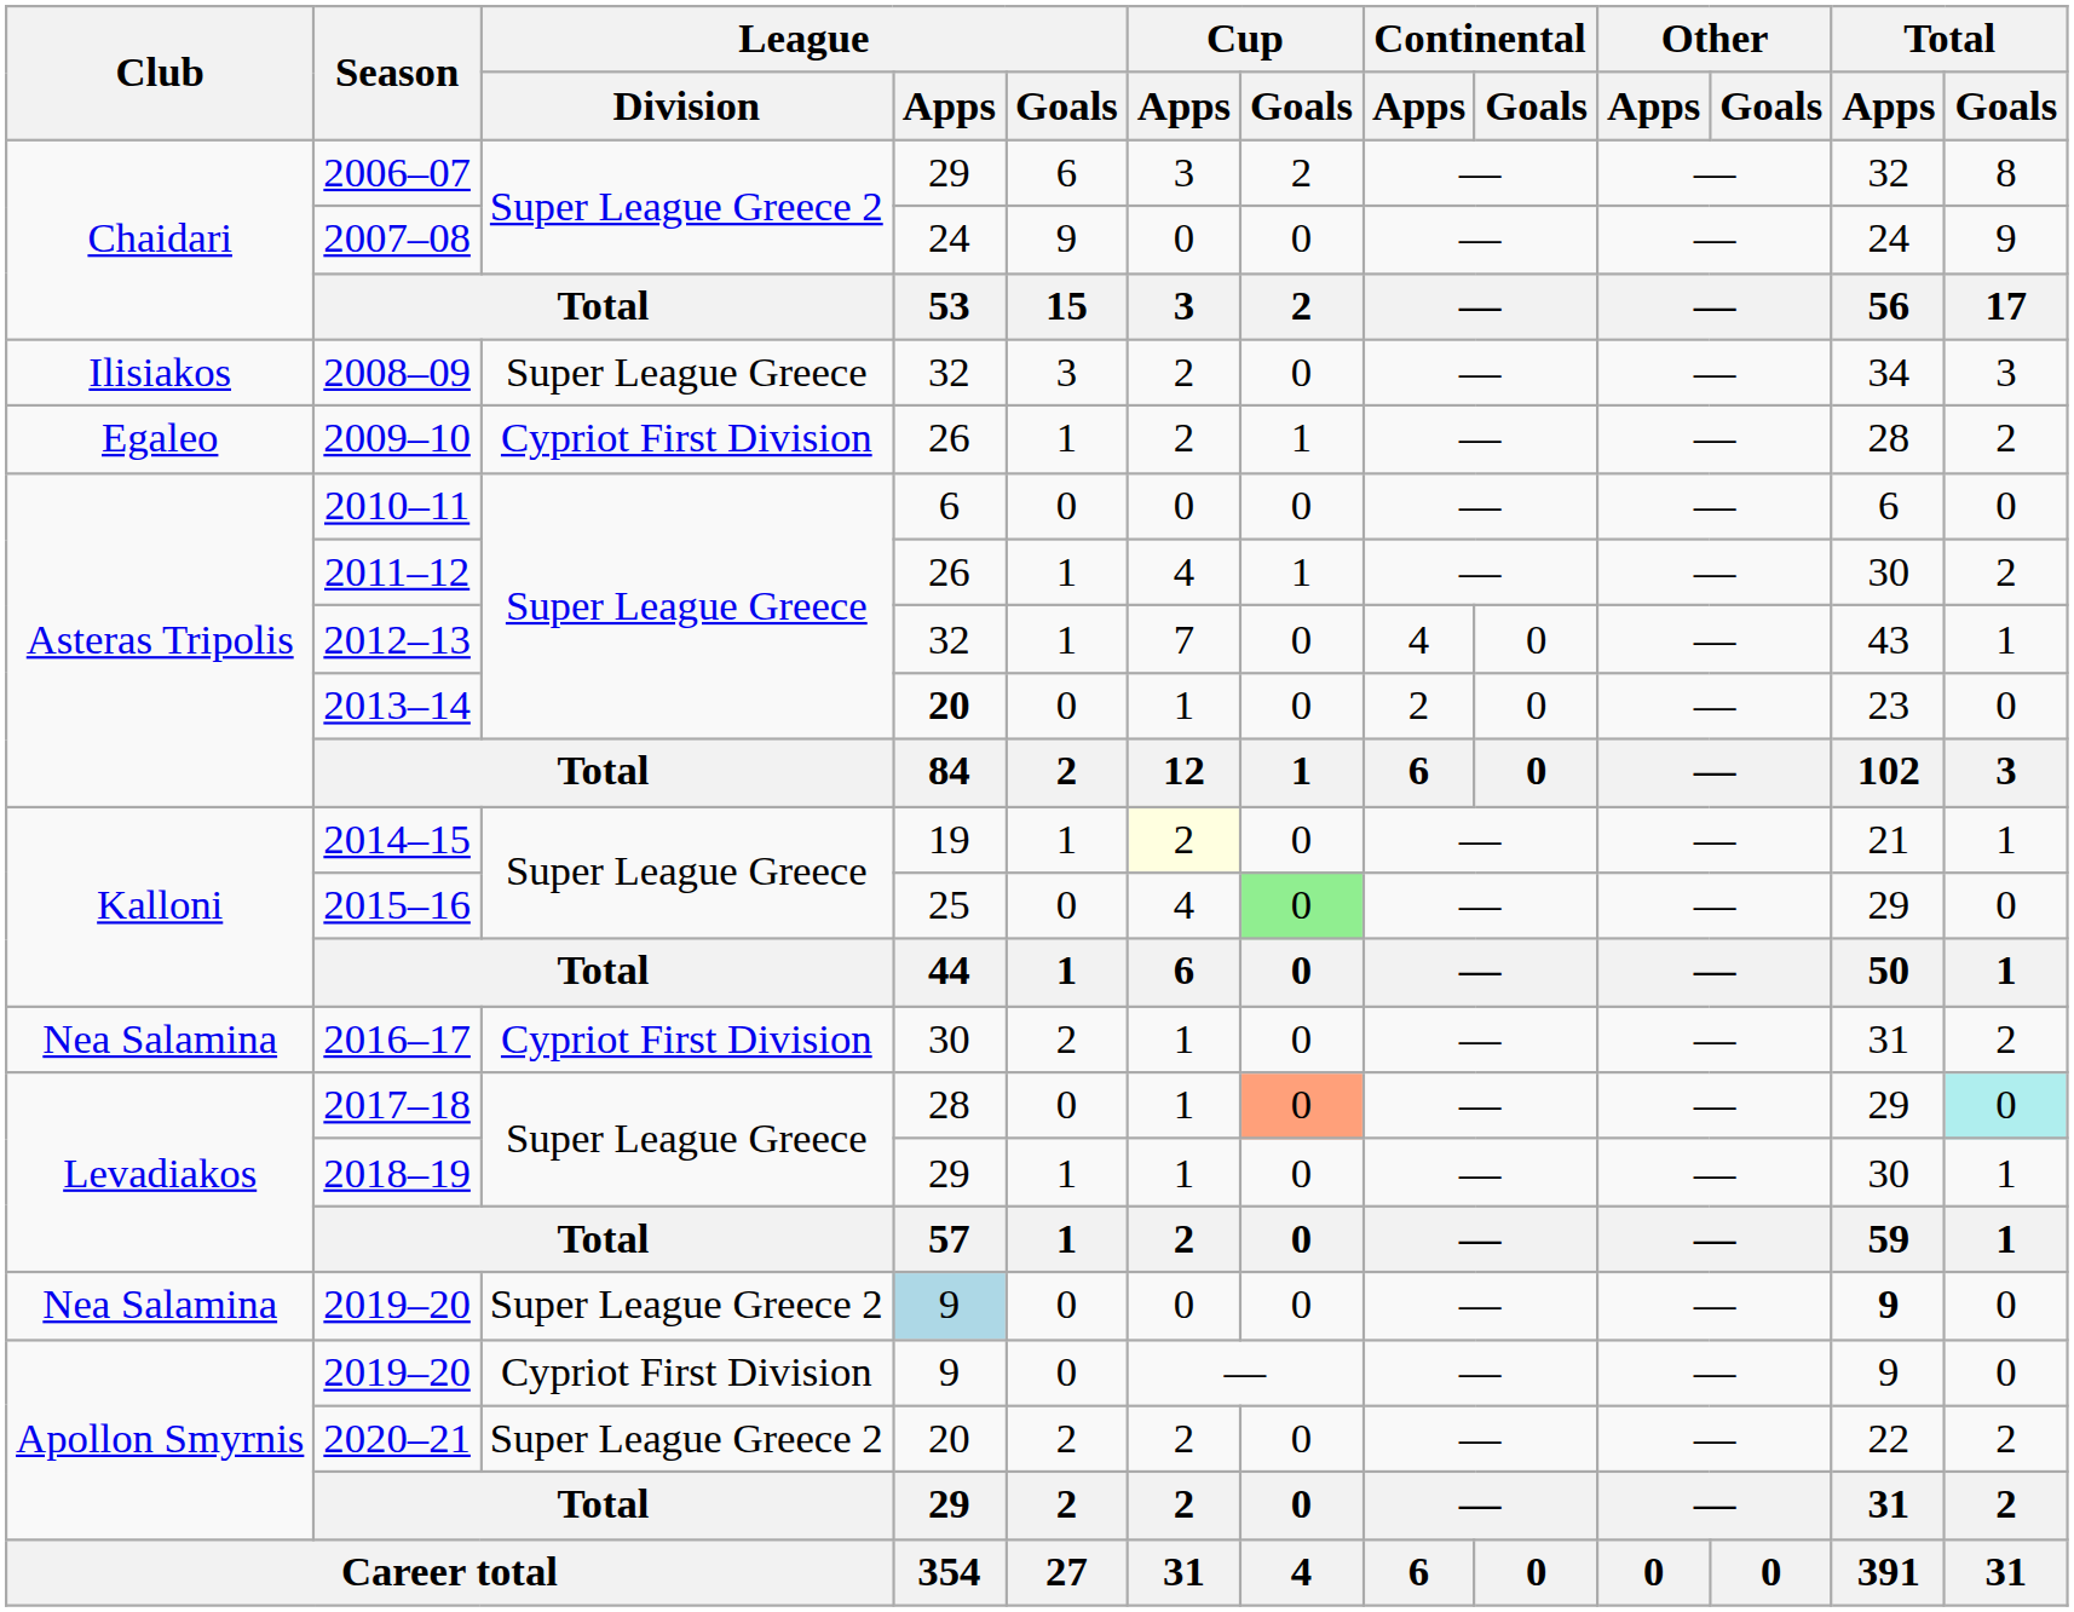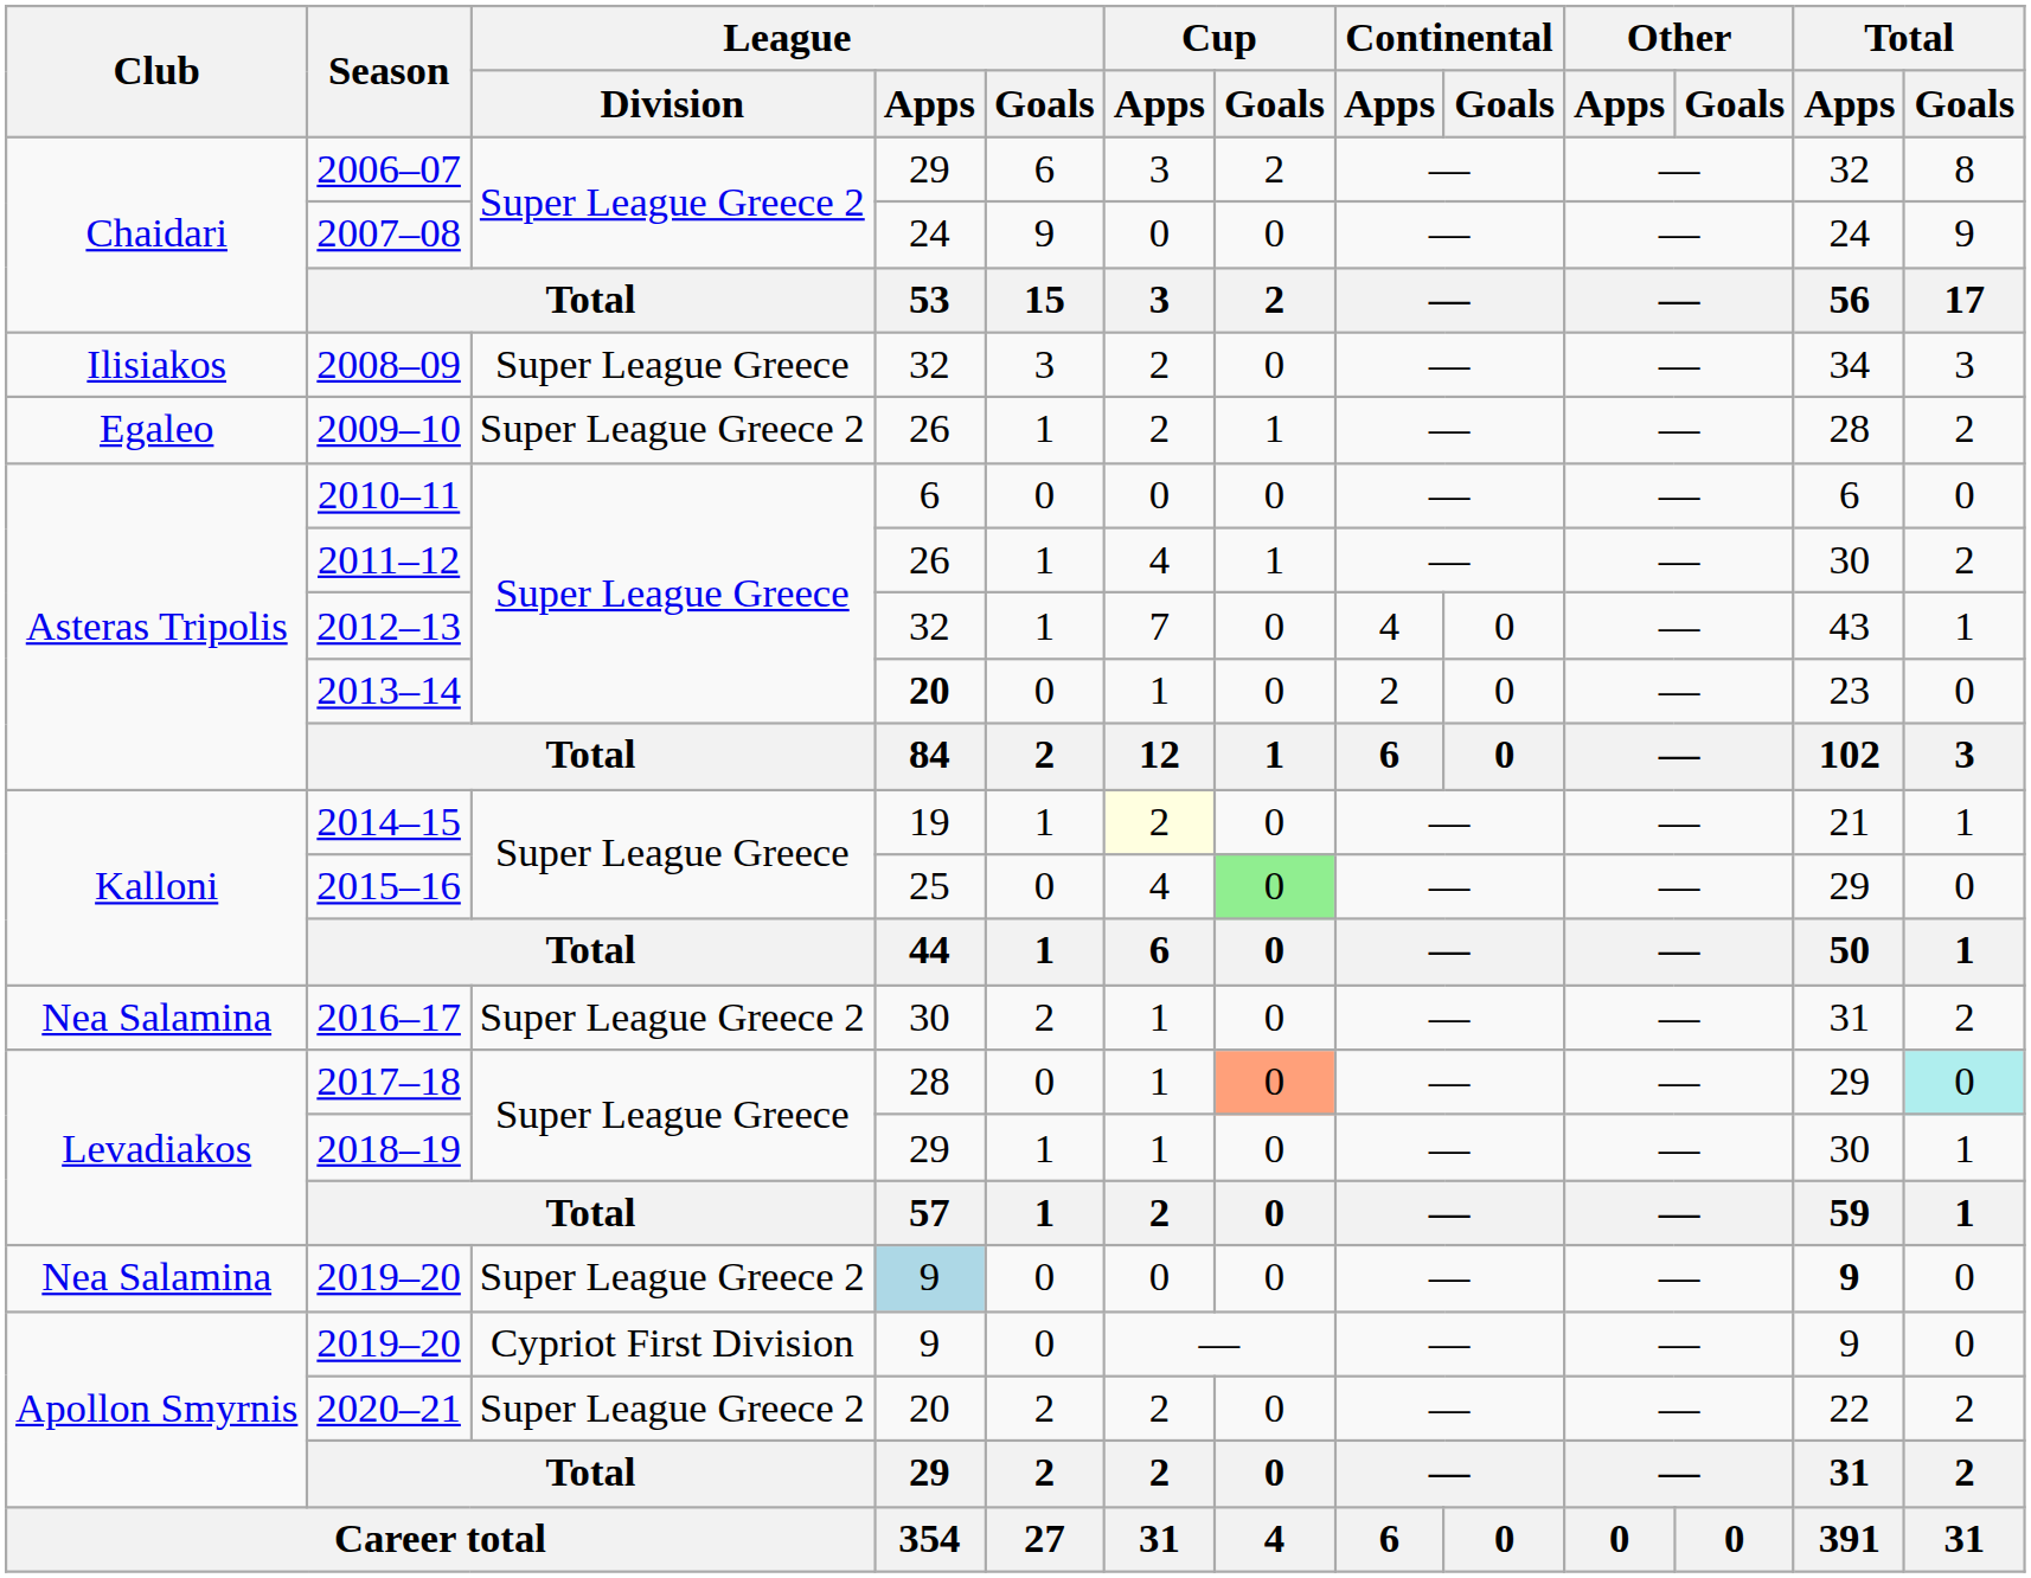2009–10 | League / Division: Cypriot First Division -> Super League Greece 2
2016–17 | League / Division: Cypriot First Division -> Super League Greece 2
